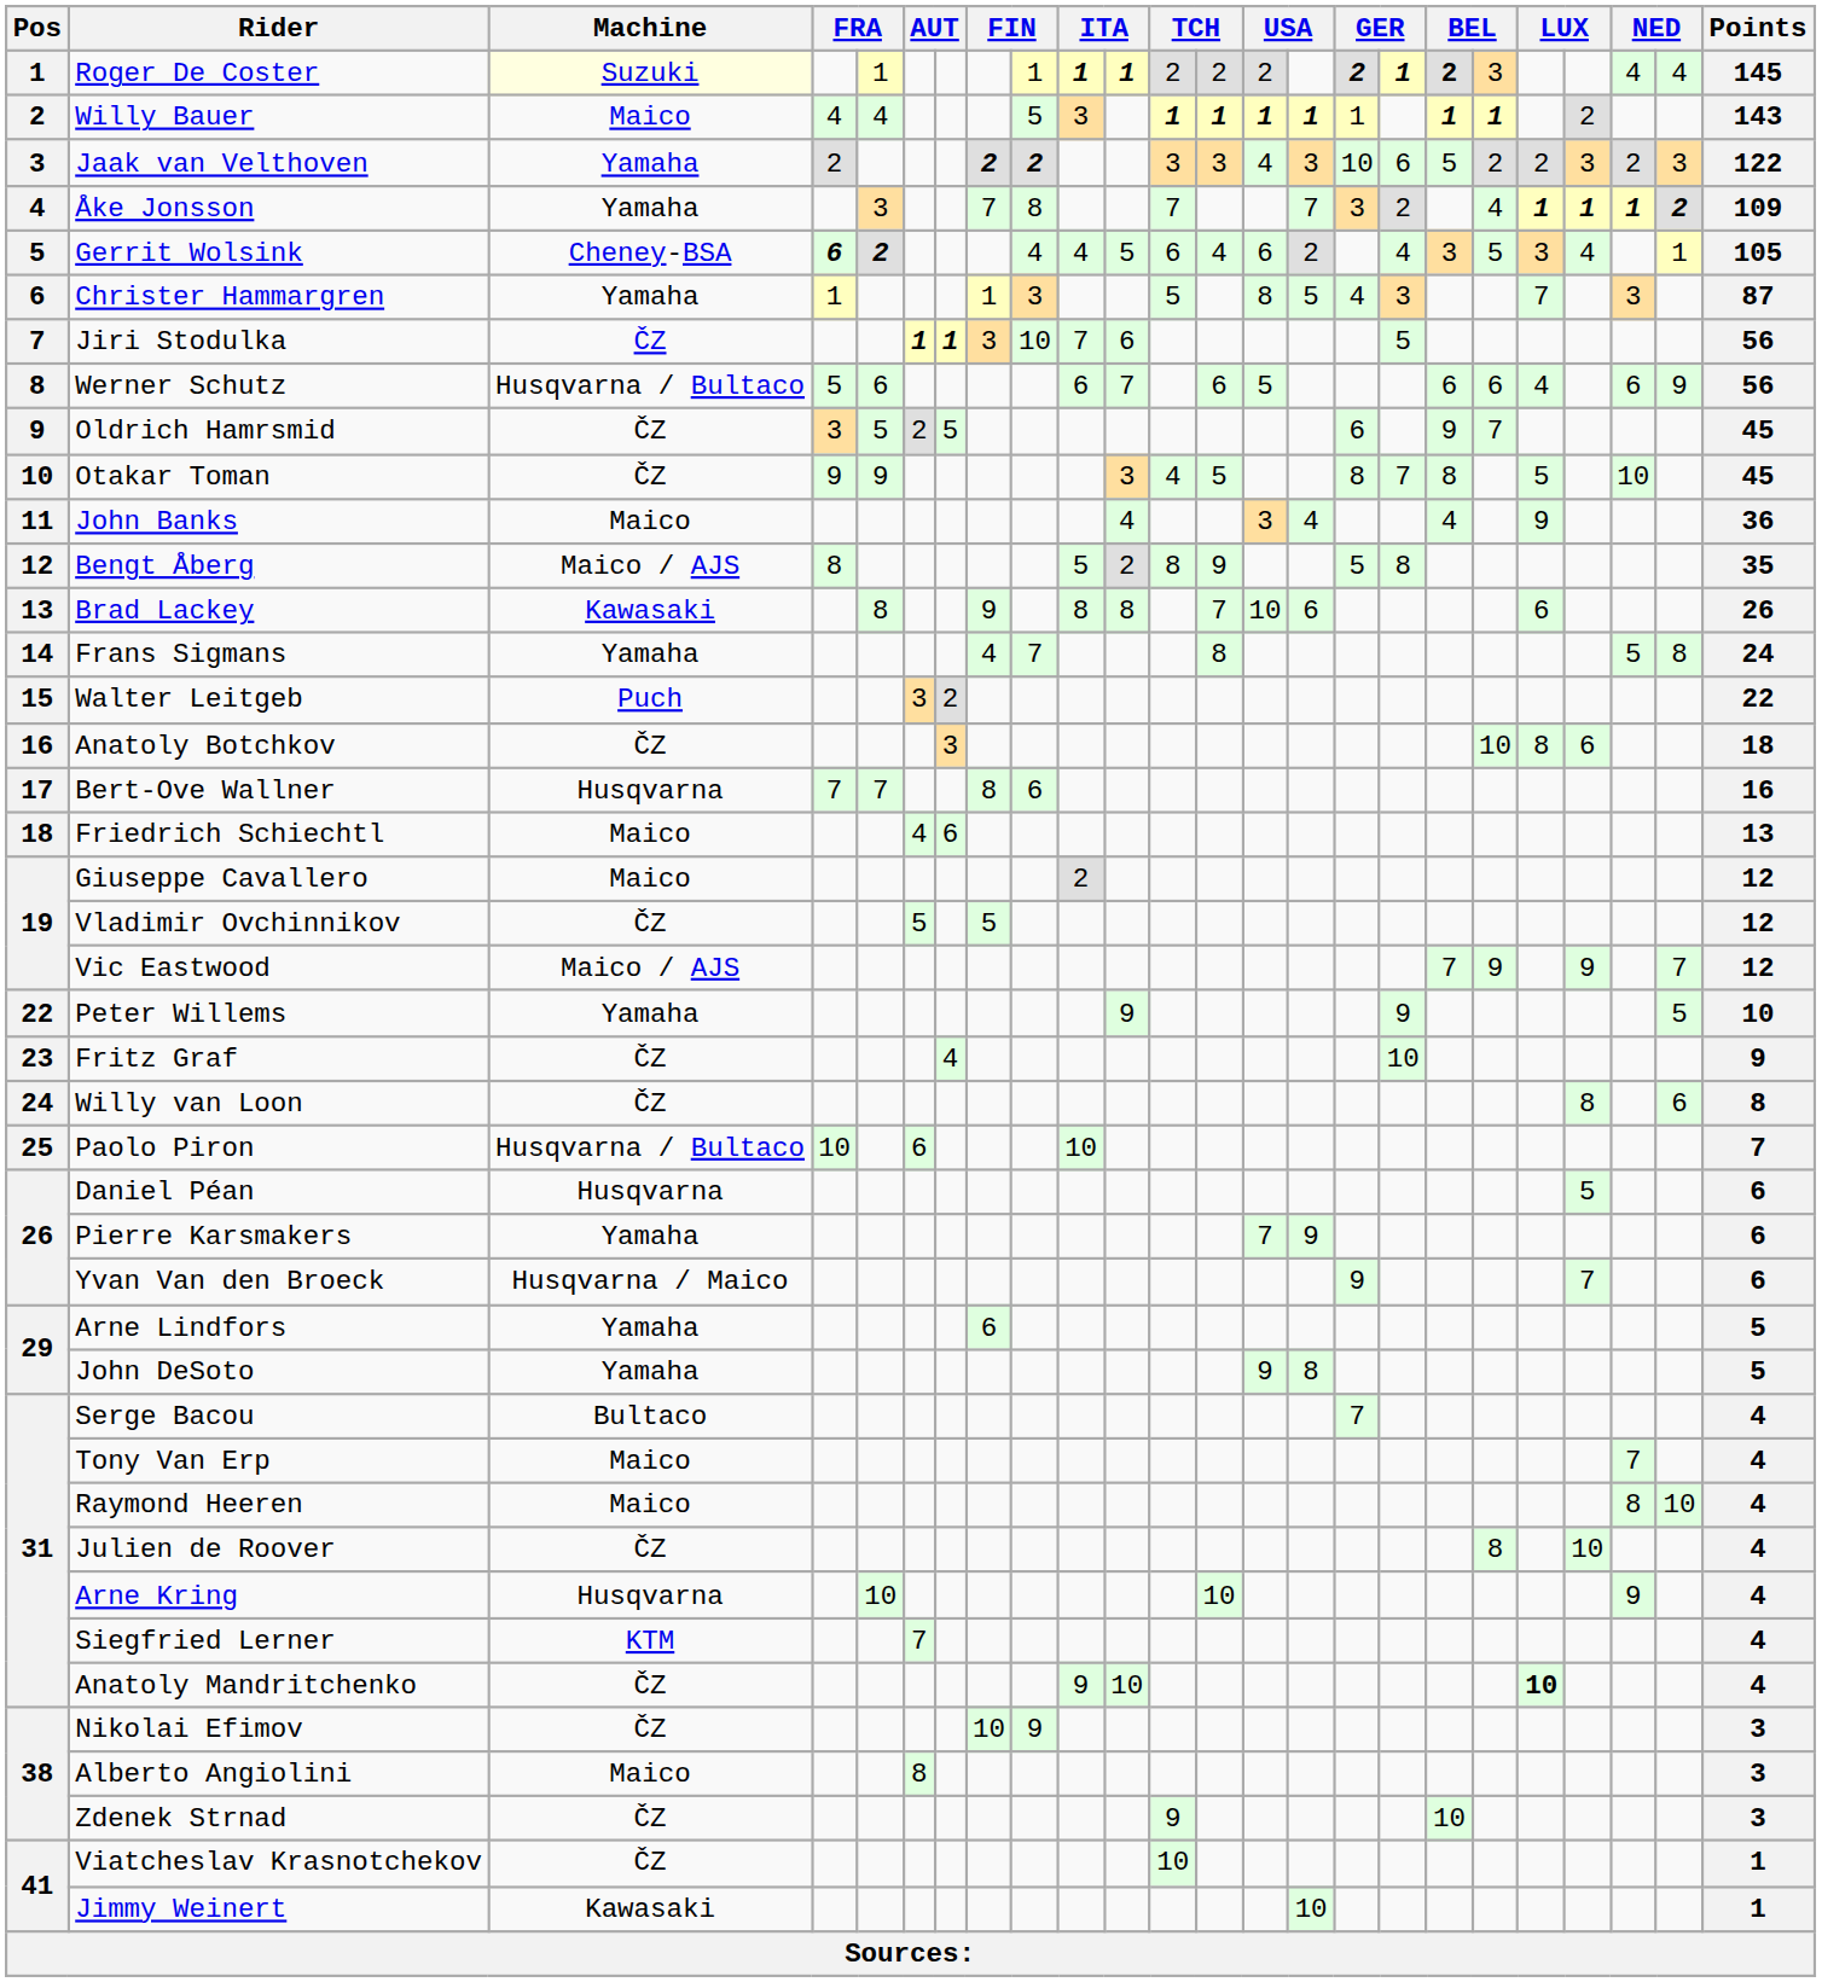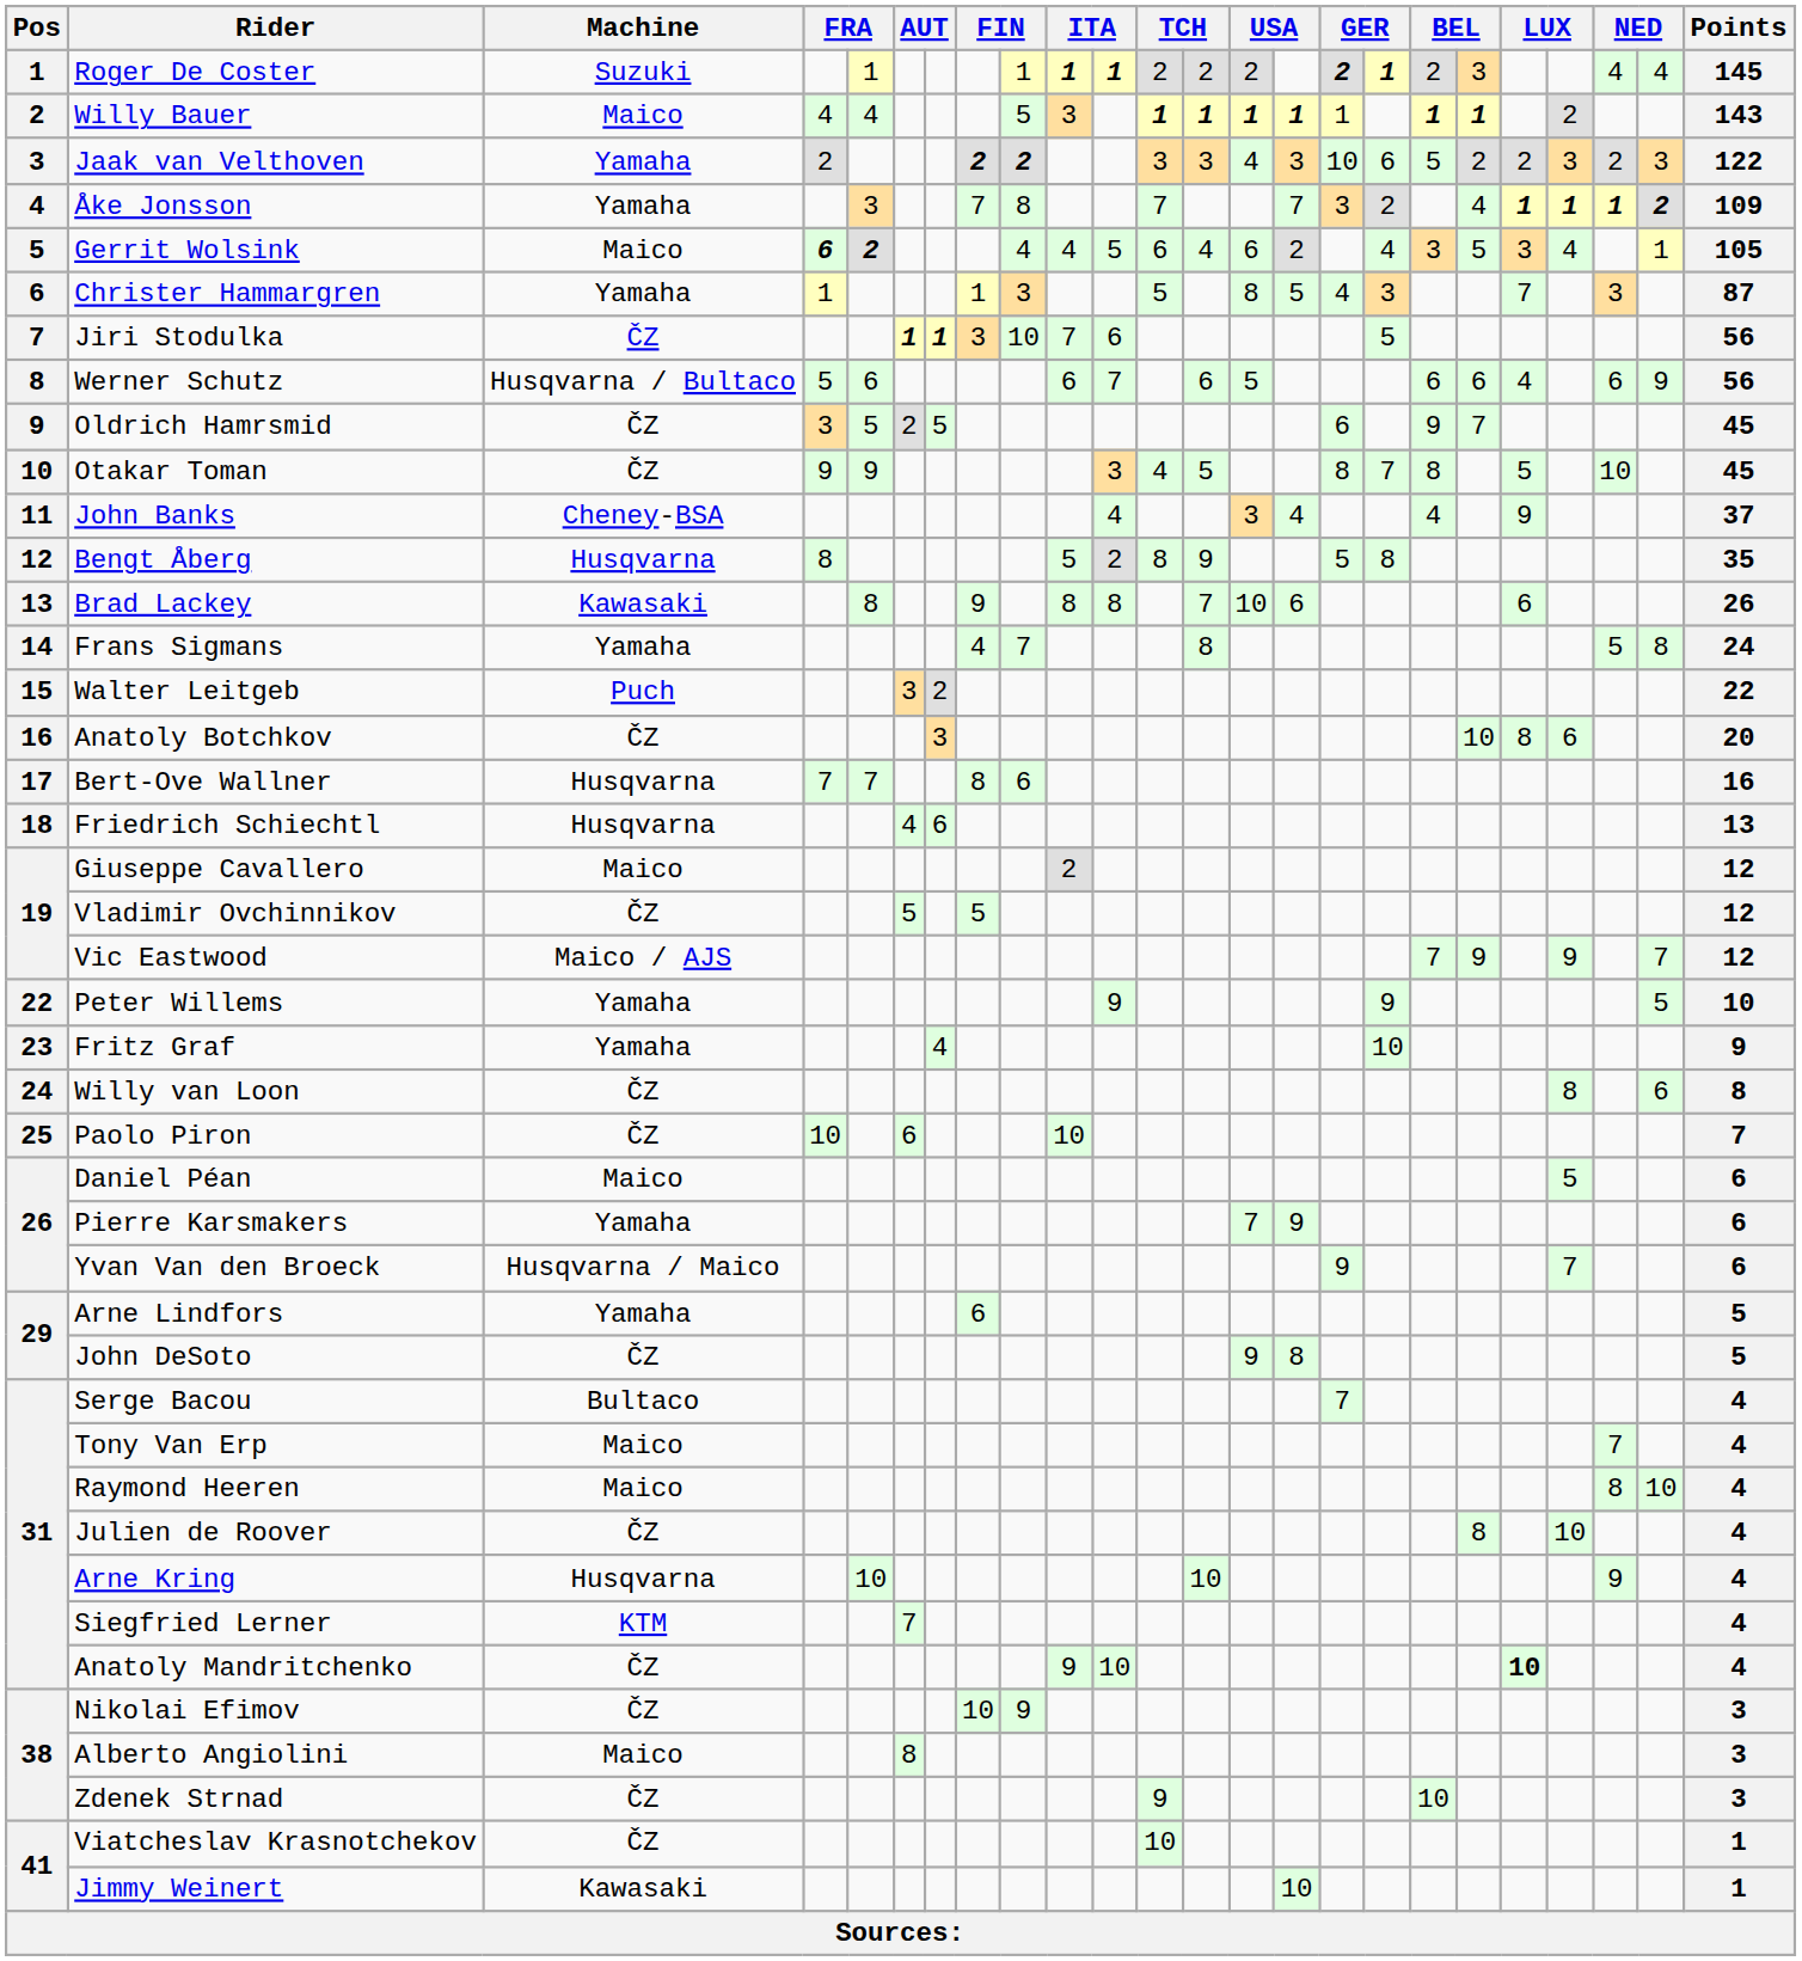Roger De Coster | Machine: lightyellow background -> no background
Roger De Coster | column 18: bold -> normal
Gerrit Wolsink | Machine: Cheney-BSA -> Maico
John Banks | Machine: Maico -> Cheney-BSA
John Banks | Points: 36 -> 37
Bengt Åberg | Machine: Maico / AJS -> Husqvarna
Anatoly Botchkov | Points: 18 -> 20
Friedrich Schiechtl | Machine: Maico -> Husqvarna
Fritz Graf | Machine: ČZ -> Yamaha
Paolo Piron | Machine: Husqvarna / Bultaco -> ČZ
Daniel Péan | Machine: Husqvarna -> Maico
John DeSoto | Machine: Yamaha -> ČZ
